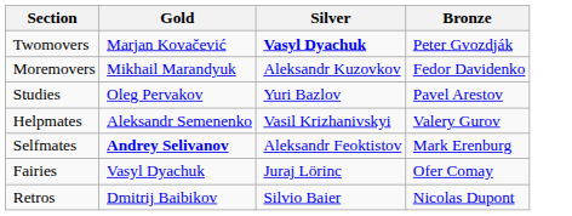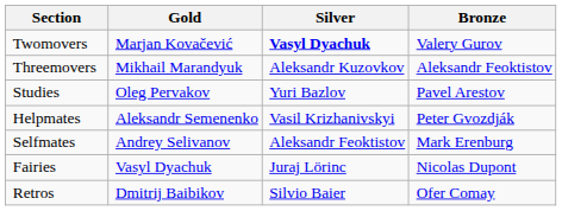Twomovers | Bronze: Peter Gvozdják -> Valery Gurov
+ row: Threemovers | Mikhail Marandyuk | Aleksandr Kuzovkov | Aleksandr Feoktistov
- row: Moremovers | Mikhail Marandyuk | Aleksandr Kuzovkov | Fedor Davidenko
Helpmates | Bronze: Valery Gurov -> Peter Gvozdják
Selfmates | Gold: bold -> normal
Fairies | Bronze: Ofer Comay -> Nicolas Dupont
Retros | Bronze: Nicolas Dupont -> Ofer Comay
